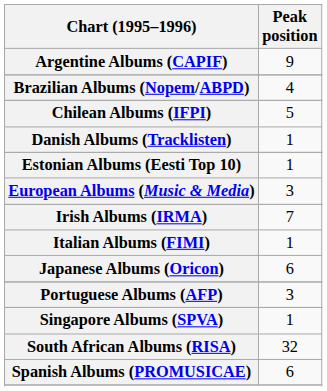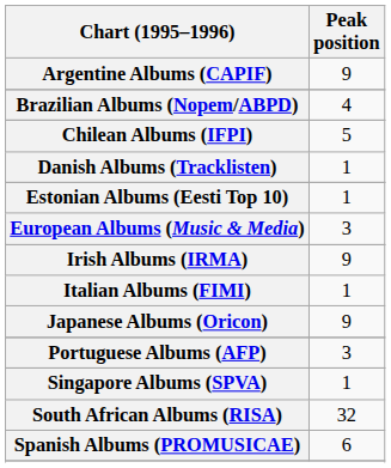Irish Albums (IRMA) | Peak position: 7 -> 9
Japanese Albums (Oricon) | Peak position: 6 -> 9
